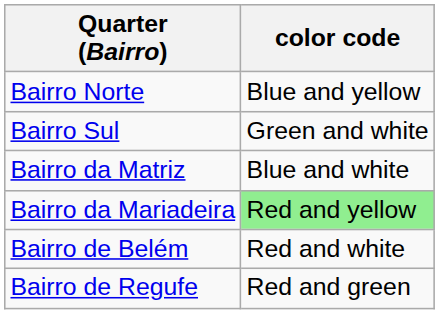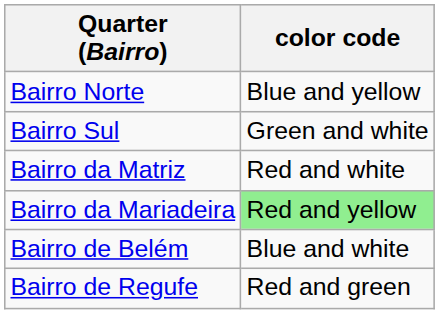Bairro da Matriz | color code: Blue and white -> Red and white
Bairro de Belém | color code: Red and white -> Blue and white
